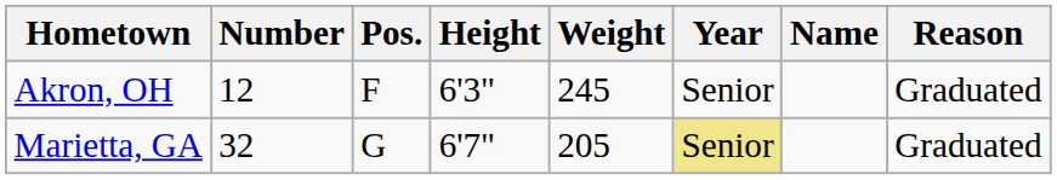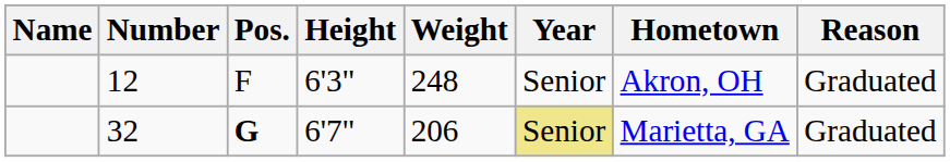columns swapped: Name <-> Hometown
12 | Weight: 245 -> 248
32 | Pos.: normal -> bold
32 | Weight: 205 -> 206
